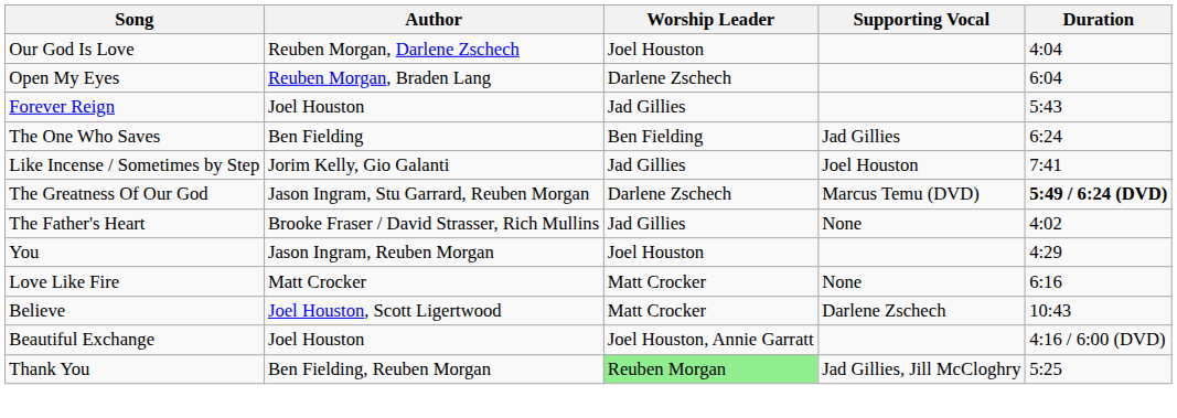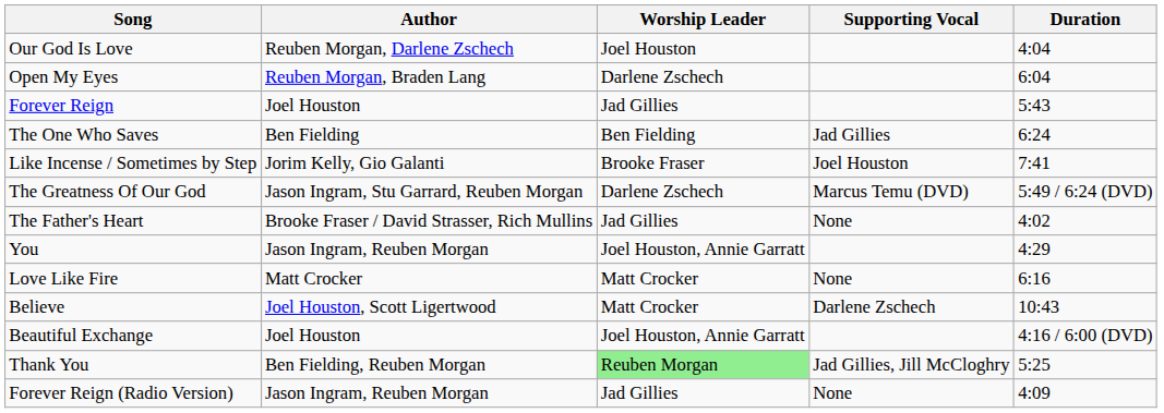Like Incense / Sometimes by Step | Worship Leader: Jad Gillies -> Brooke Fraser
The Greatness Of Our God | Duration: bold -> normal
You | Worship Leader: Joel Houston -> Joel Houston, Annie Garratt
+ row: Forever Reign (Radio Version) | Jason Ingram, Reuben Morgan | Jad Gillies | None | 4:09
